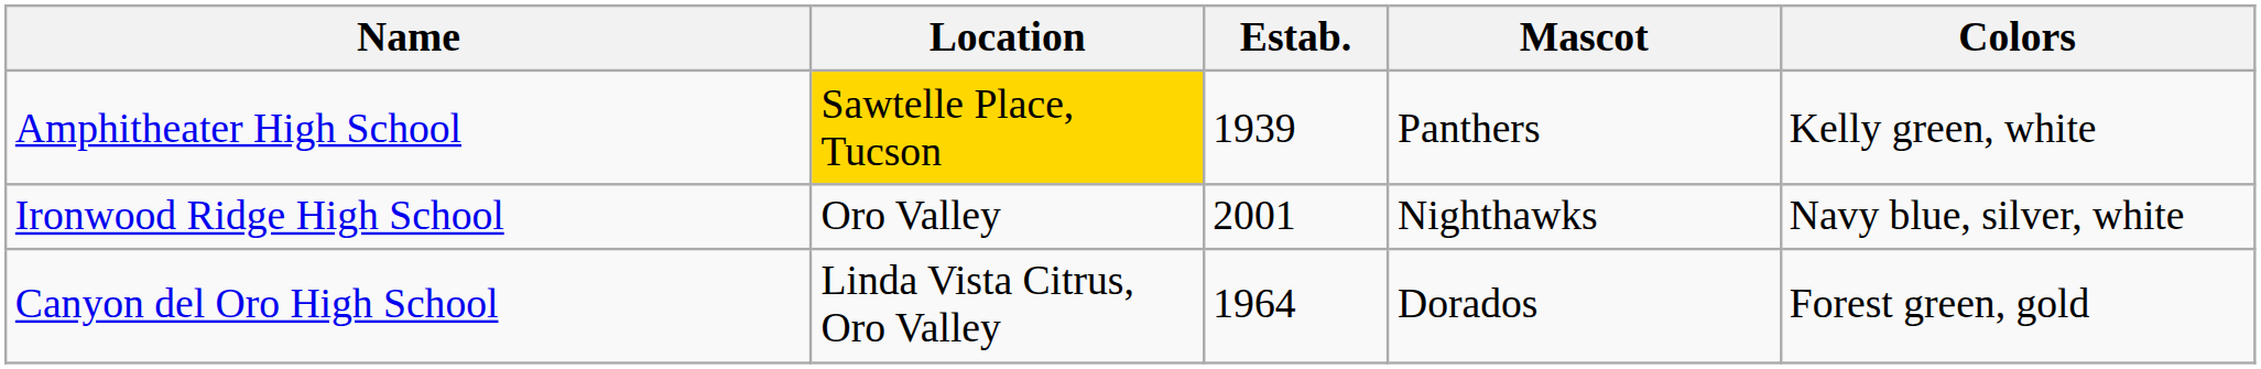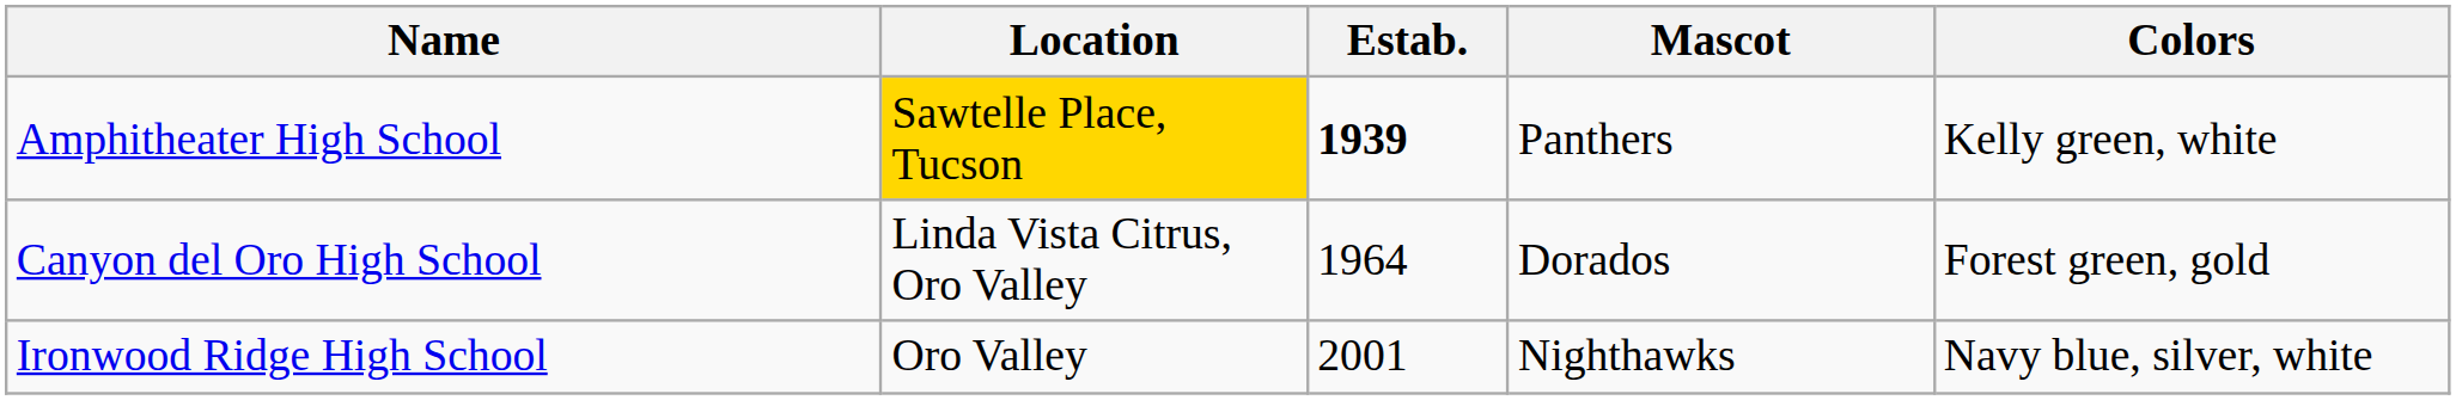Amphitheater High School | Estab.: normal -> bold
rows swapped: Canyon del Oro High School <-> Ironwood Ridge High School
